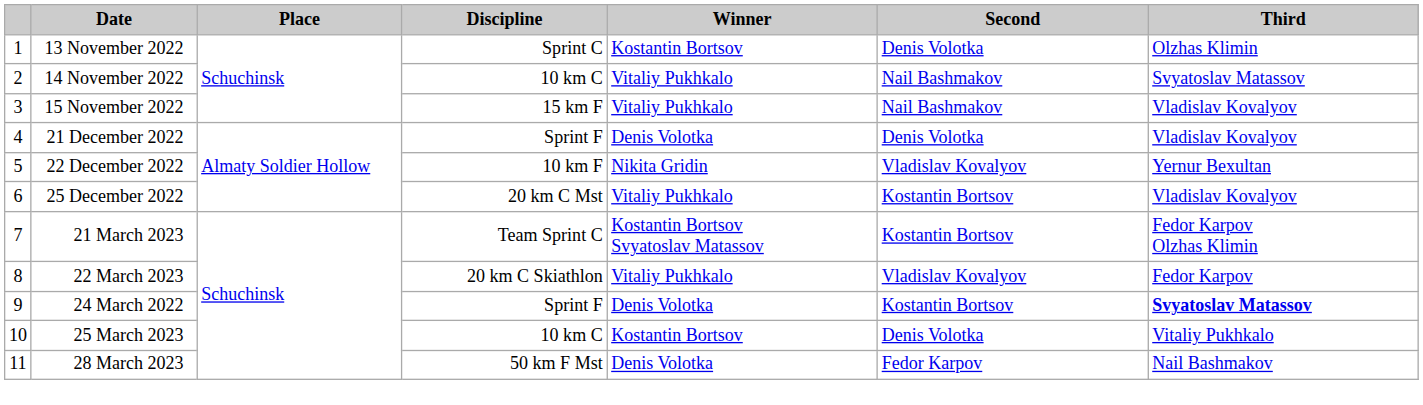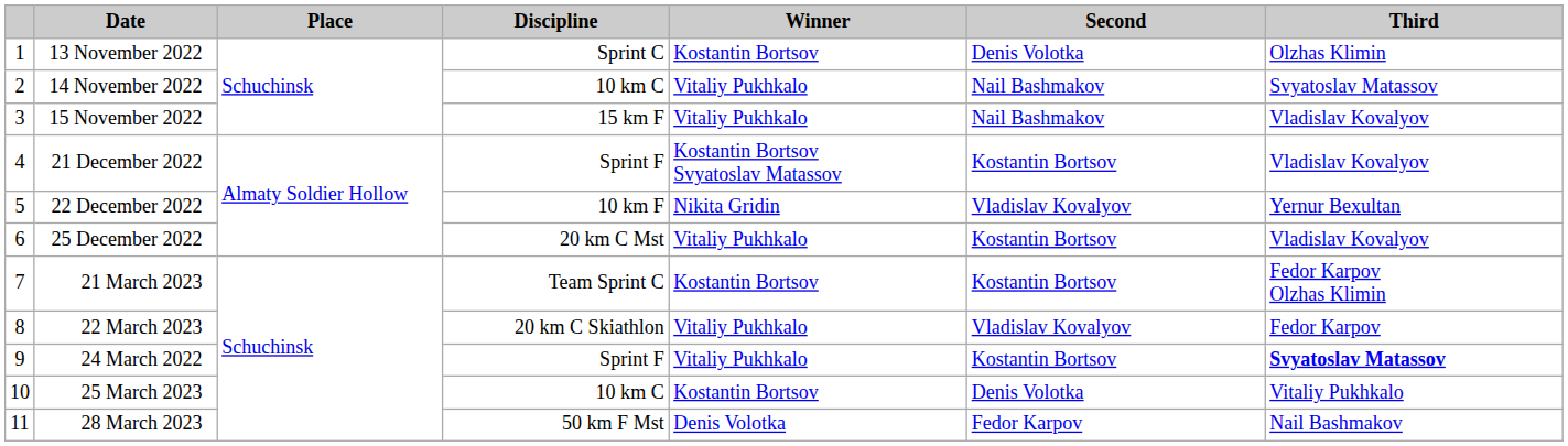21 December 2022 | Winner: Denis Volotka -> Kostantin Bortsov Svyatoslav Matassov
21 December 2022 | Second: Denis Volotka -> Kostantin Bortsov
21 March 2023 | Winner: Kostantin Bortsov Svyatoslav Matassov -> Kostantin Bortsov
24 March 2022 | Winner: Denis Volotka -> Vitaliy Pukhkalo
